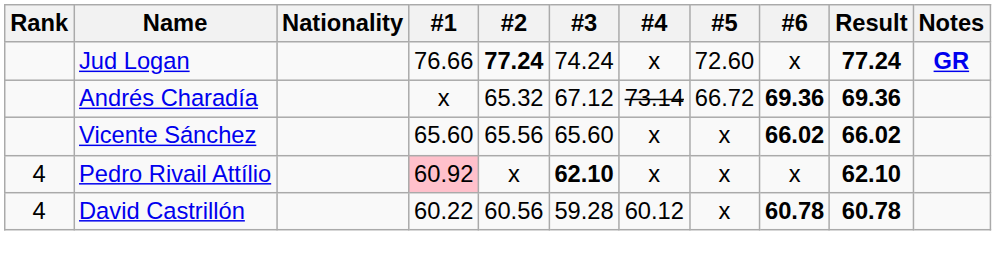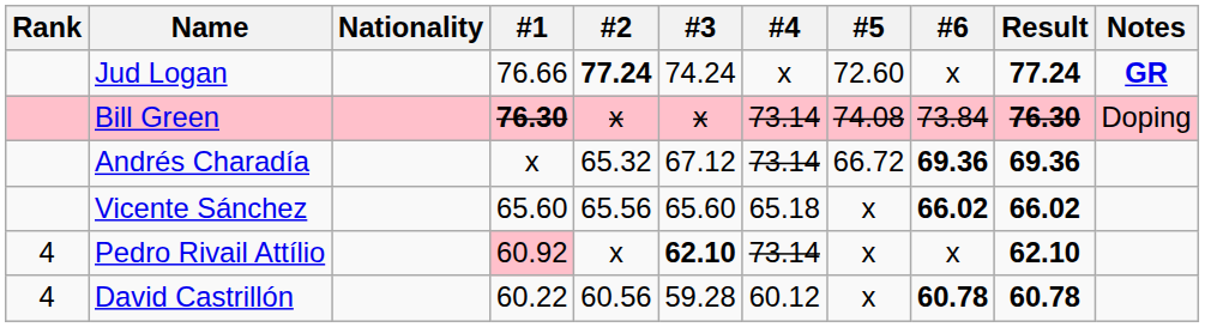+ row: Bill Green | 76.30 | x | x | 73.14 | 74.08 | 73.84 | 76.30 | Doping
Vicente Sánchez | #4: x -> 65.18
Pedro Rivail Attílio | #4: x -> 73.14
